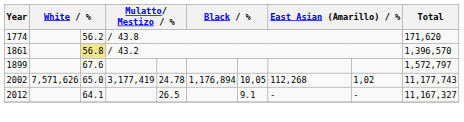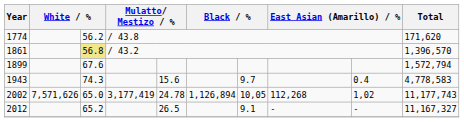1899 | Total: 1,572,797 -> 1,572,794
+ row: 1943 | 74.3 | 15.6 | 9.7 | 0.4 | 4,778,583
2002 | column 6: 1,176,894 -> 1,126,894
2012 | column 3: 64.1 -> 65.2
